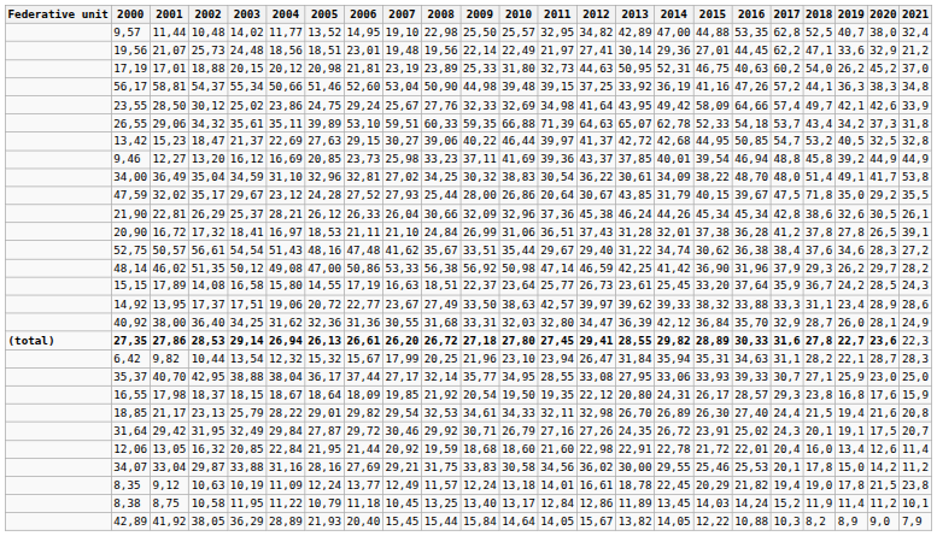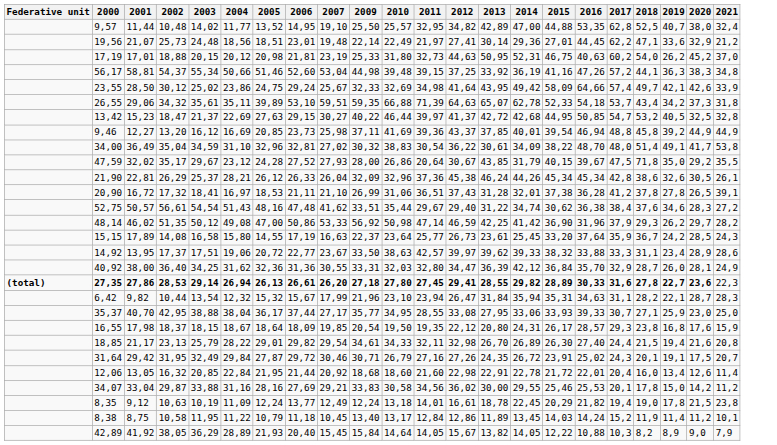- column: 2008 | 22,98 | 19,56 | 23,89 | 50,90 | 27,76 | 60,33 | 39,06 | 33,23 | 34,25 | 25,44 | 30,66 | 24,84 | 35,67 | 56,38 | 18,51 | 27,49 | 31,68 | 26,72 | 20,25 | 32,14 | 21,92 | 32,53 | 29,92 | 19,59 | 31,75 | 11,57 | 13,25 | 15,44
